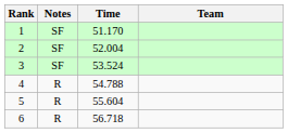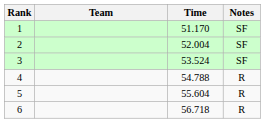columns swapped: Team <-> Notes
